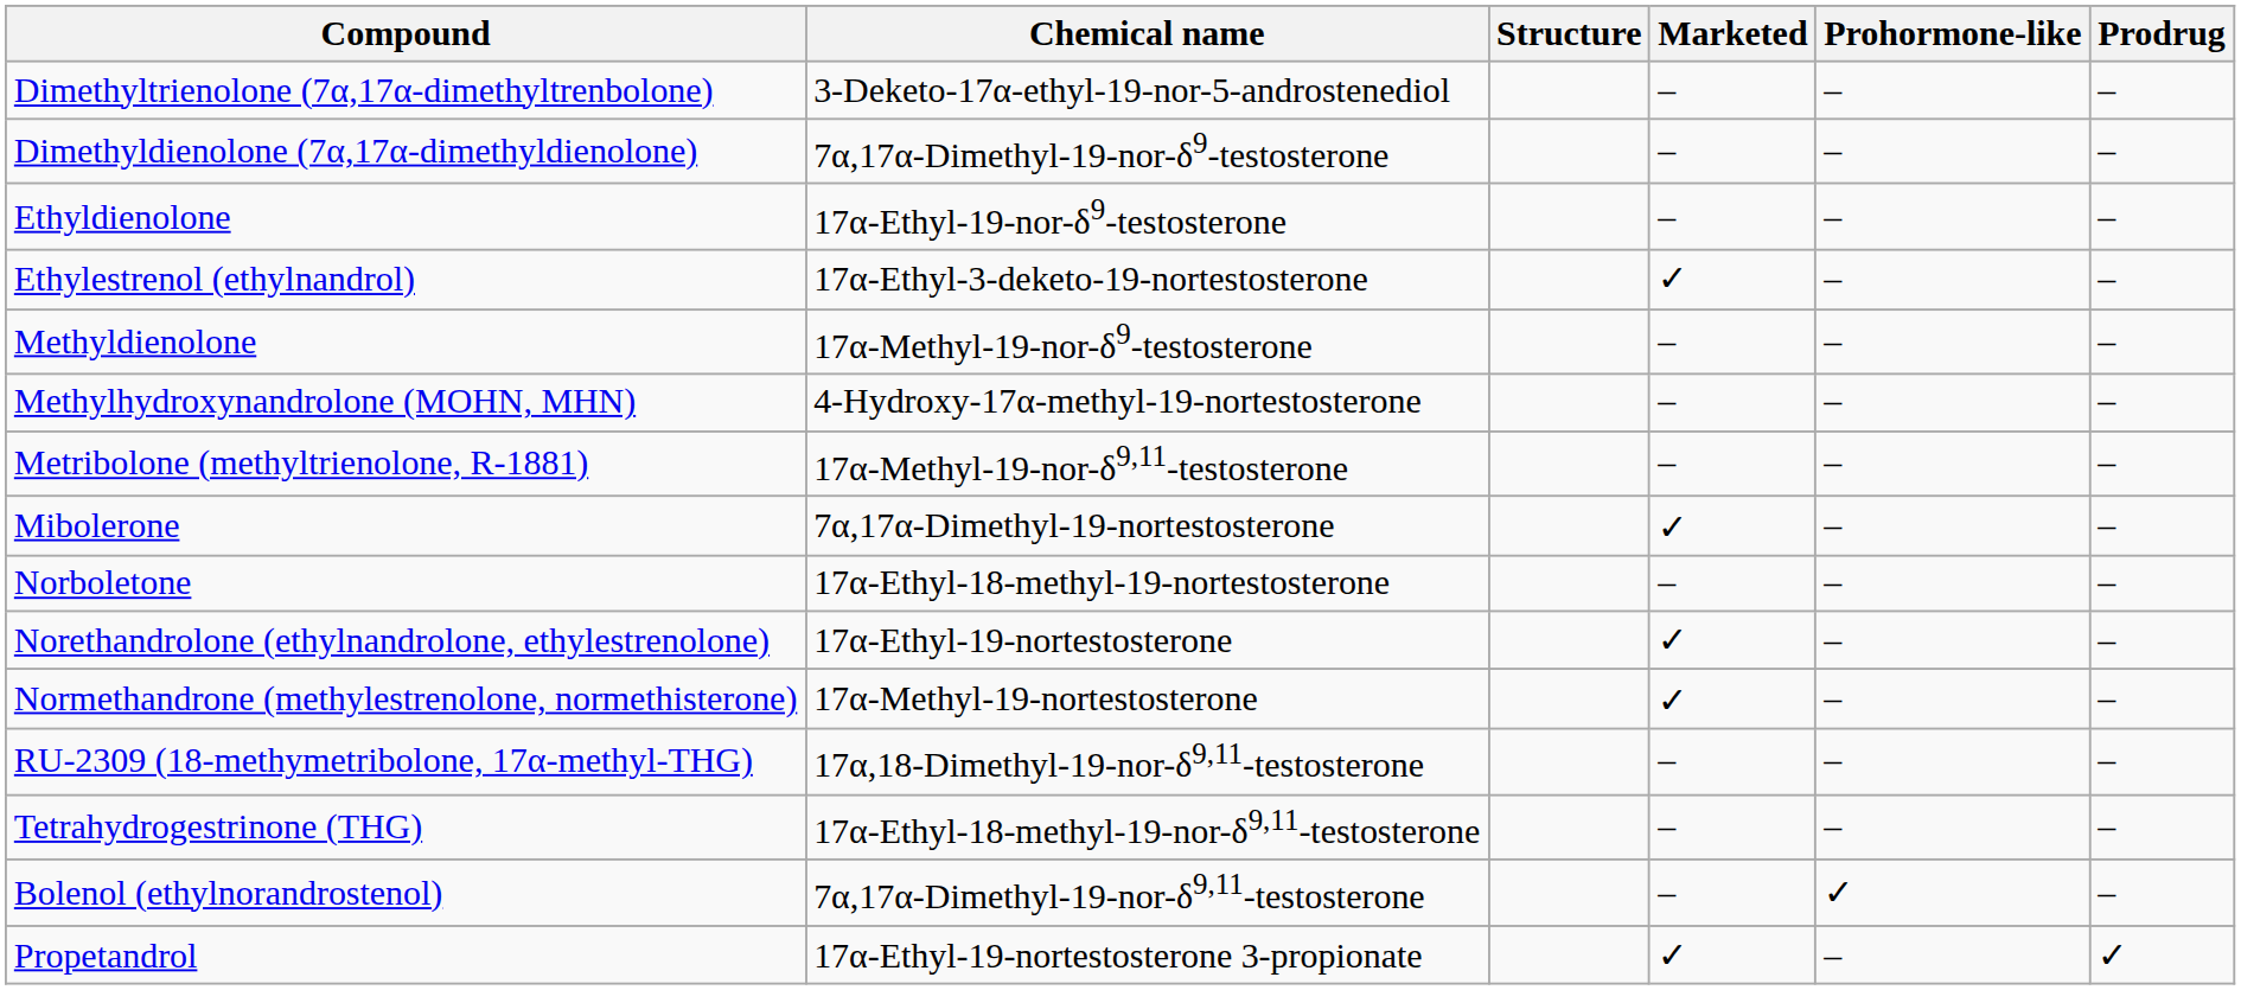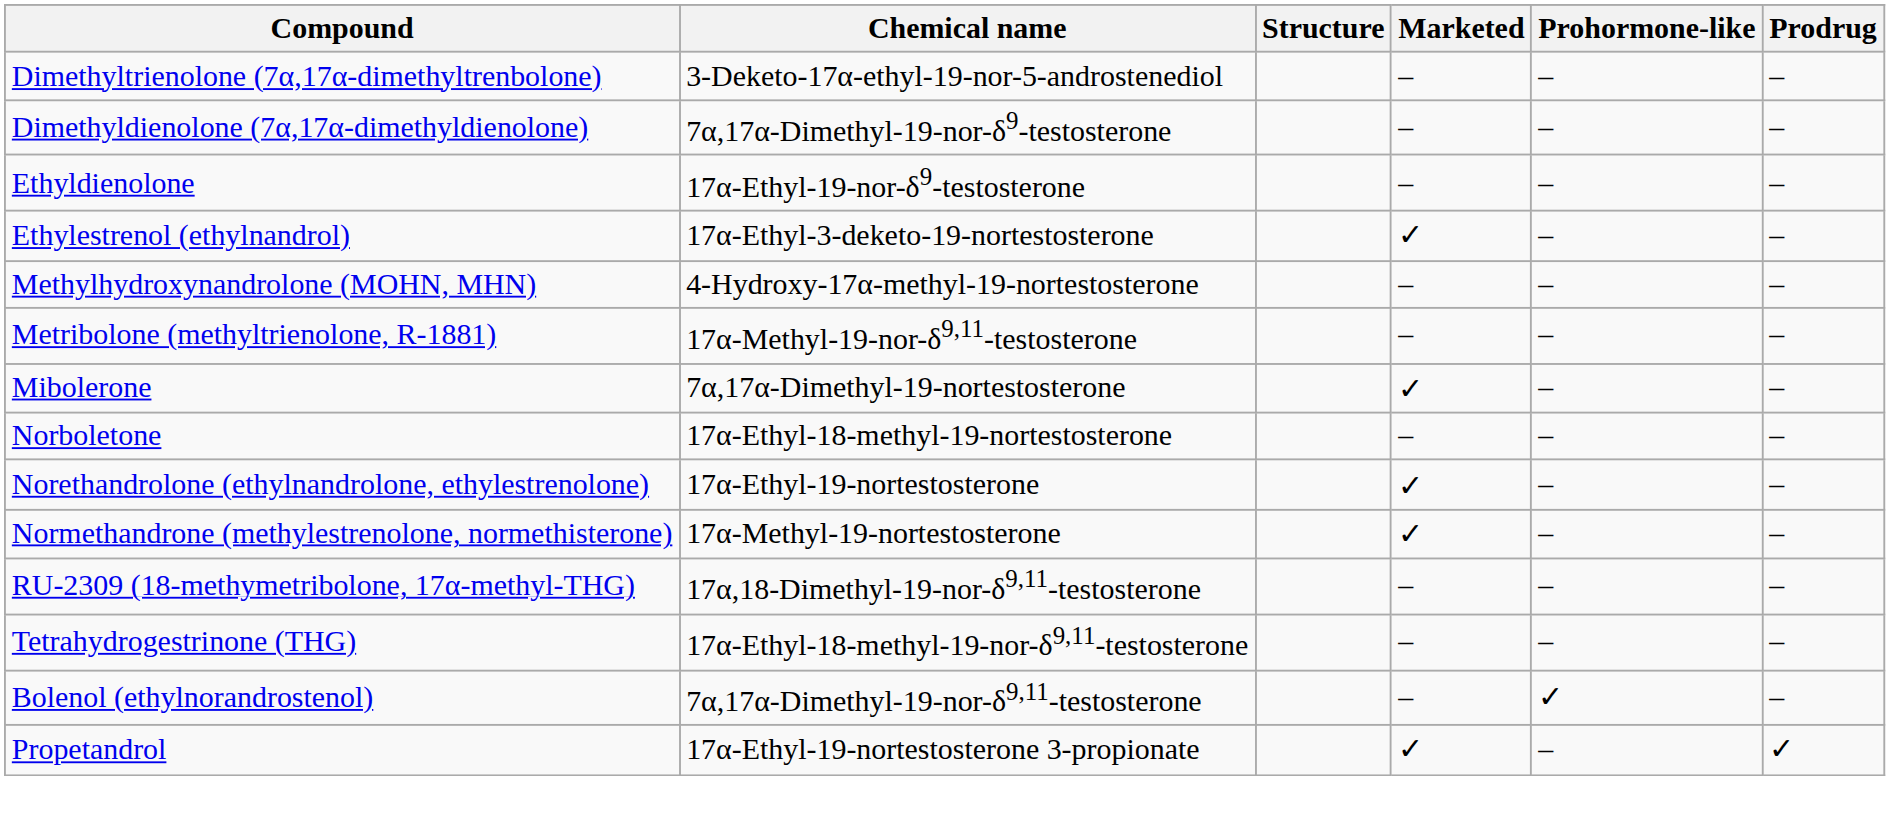- row: Methyldienolone | 17α-Methyl-19-nor-δ9-testosterone | – | – | –
